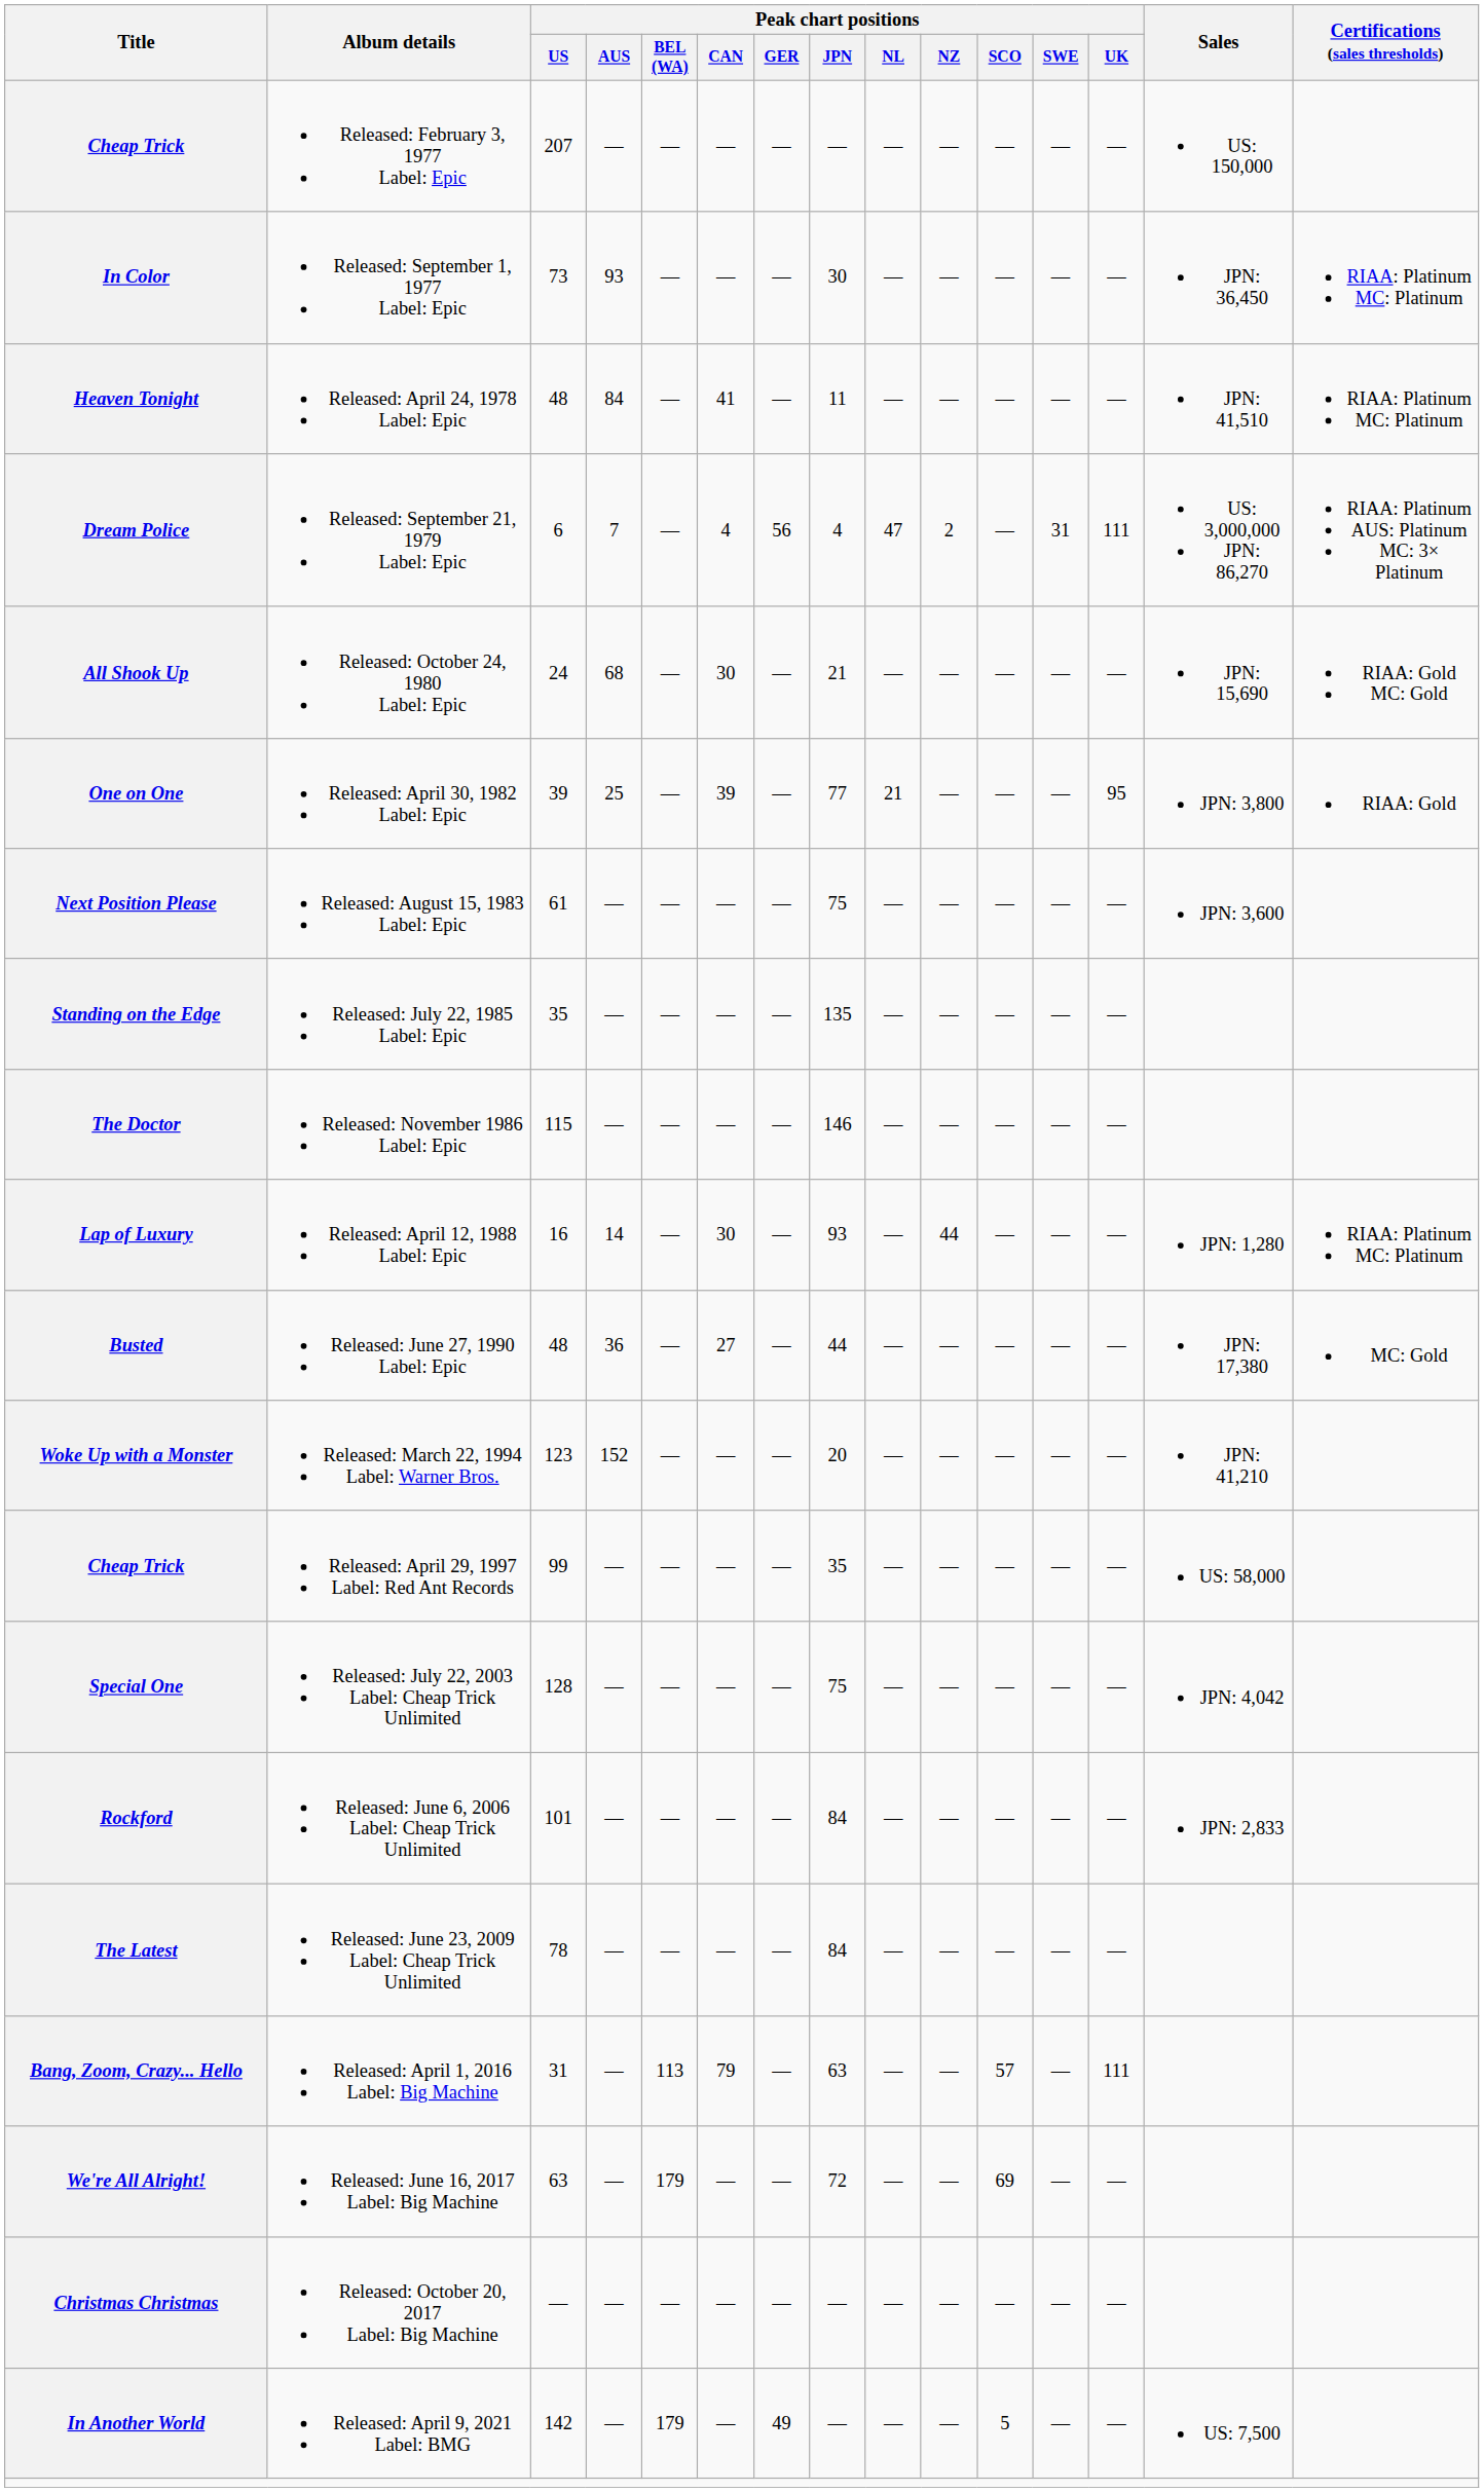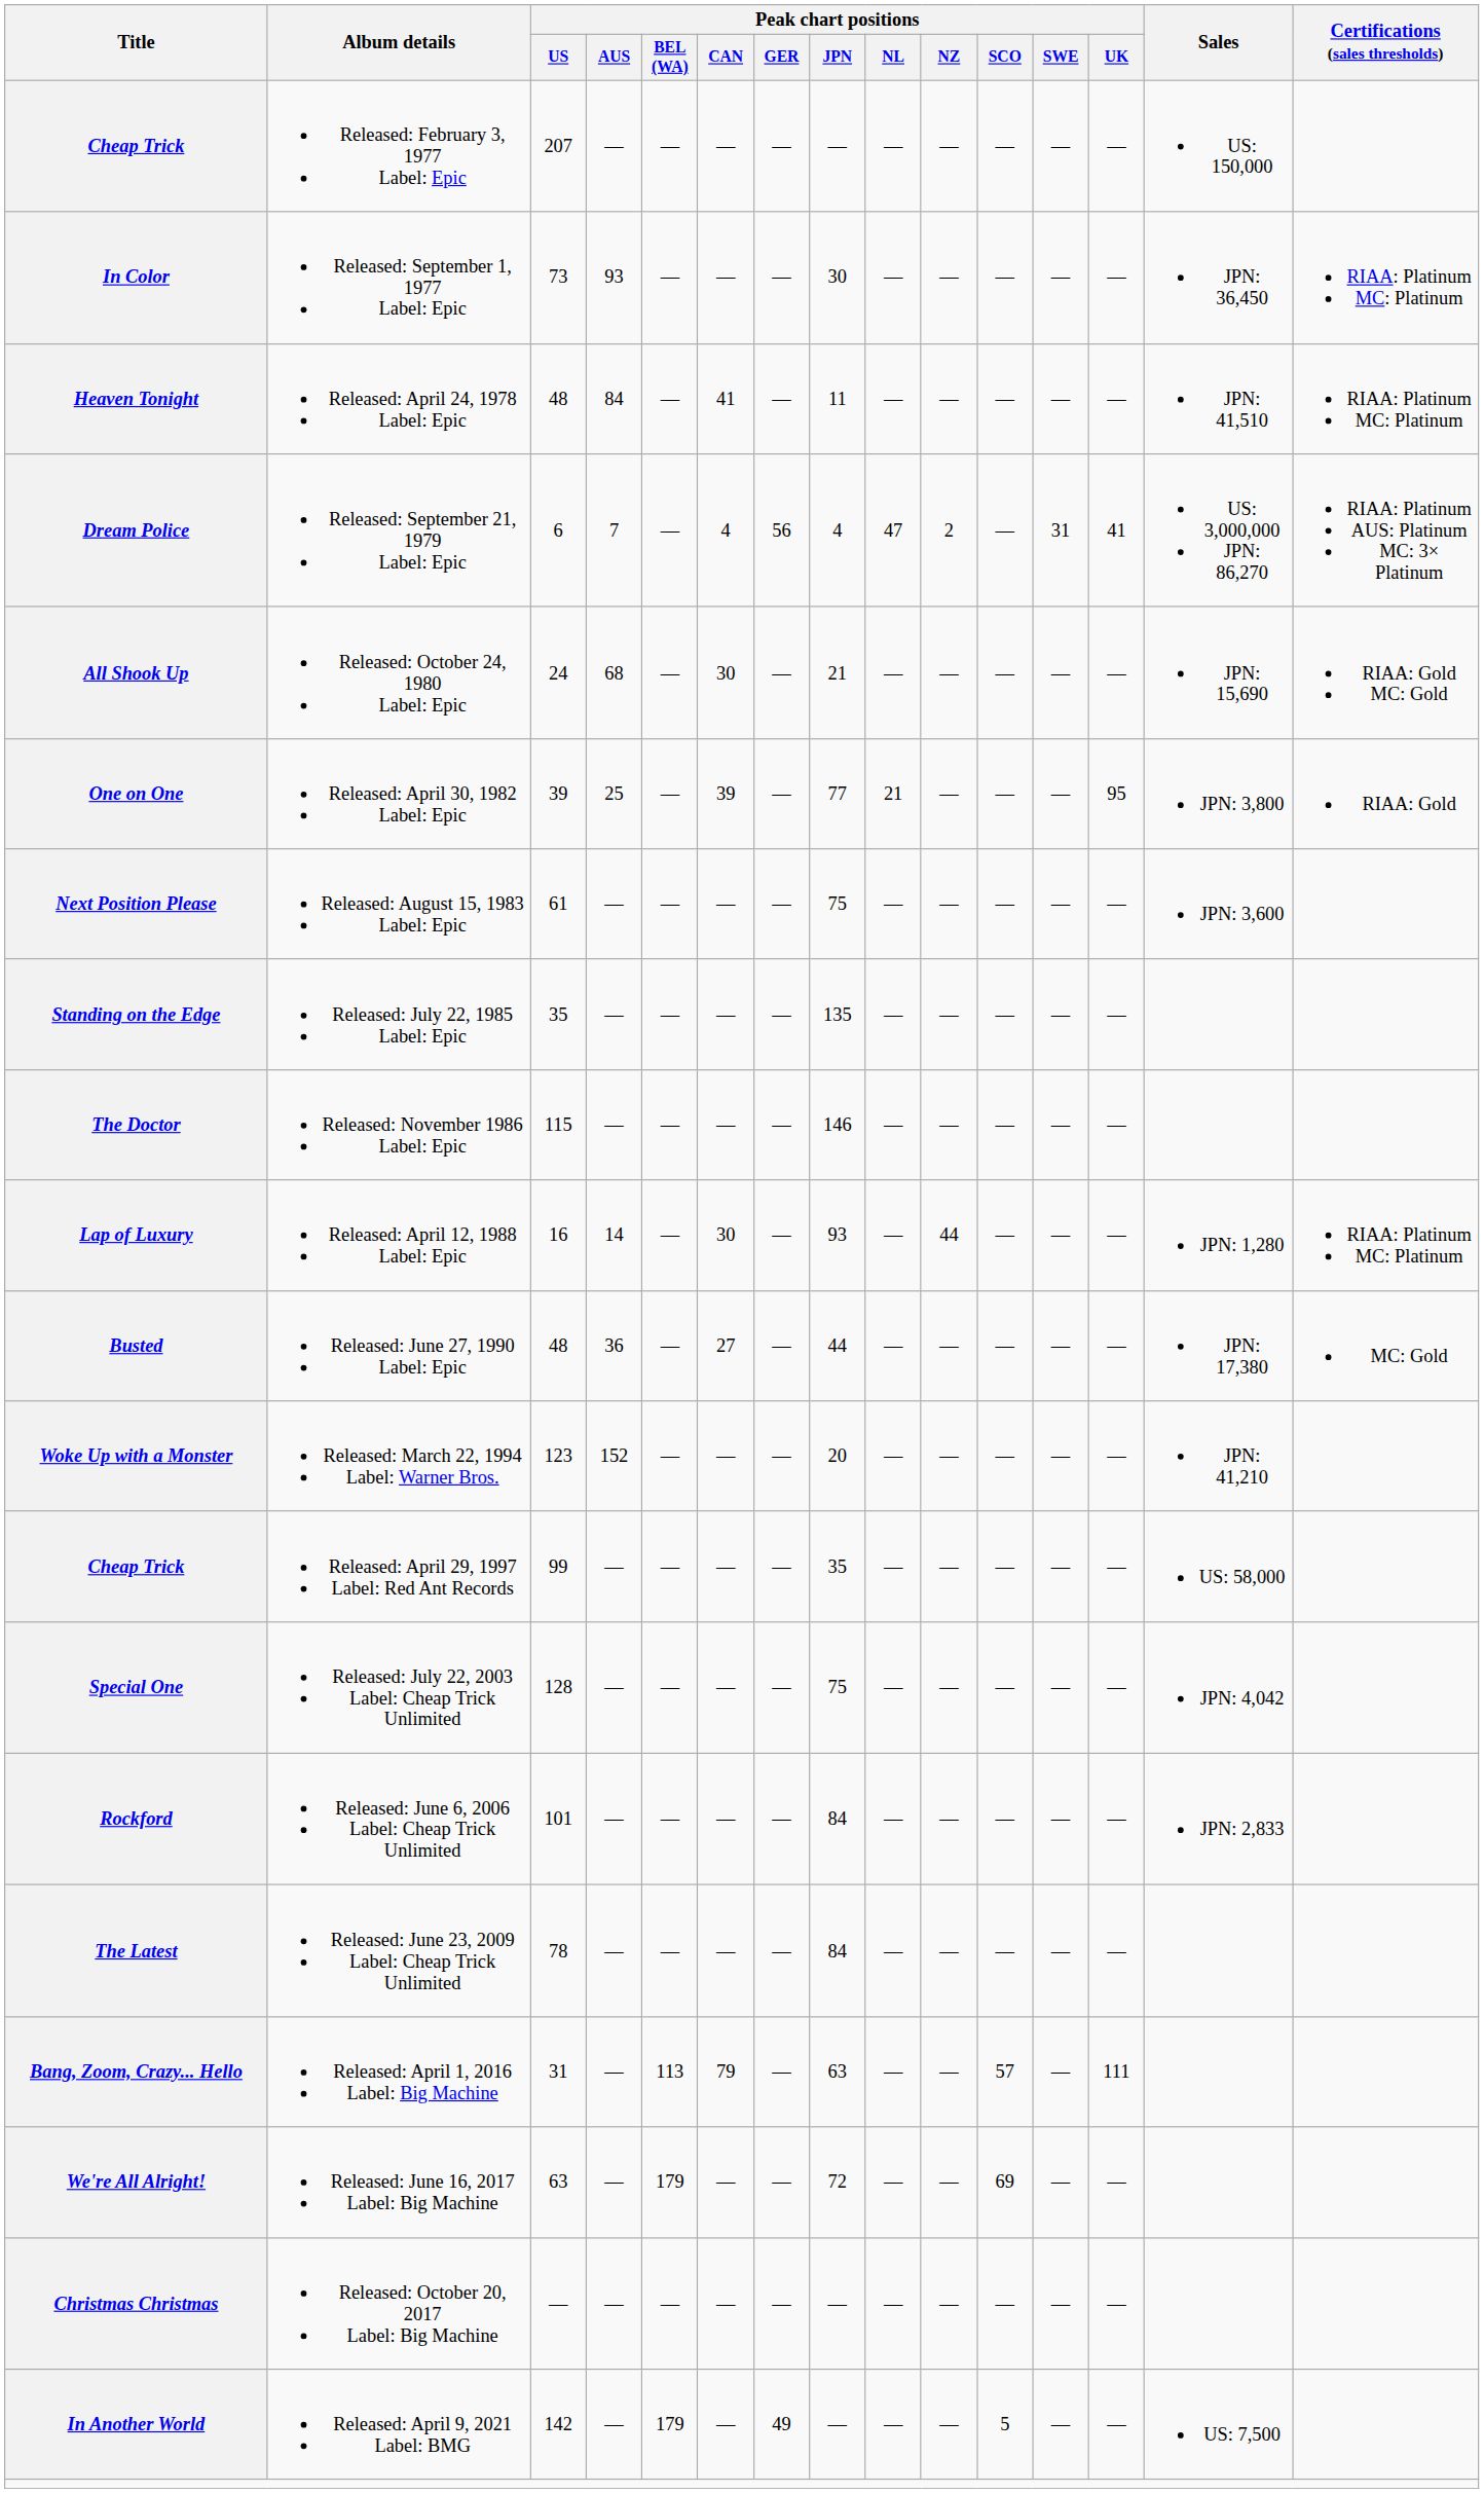Released: September 21, 1979 Label: Epic | Peak chart positions / UK: 111 -> 41
